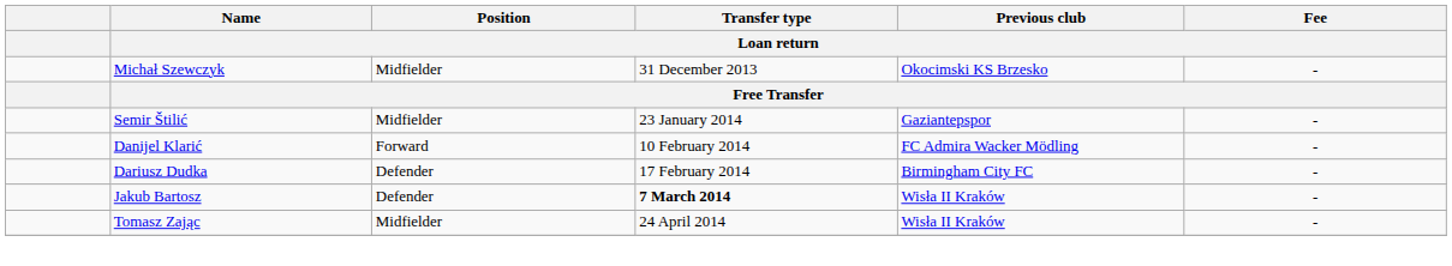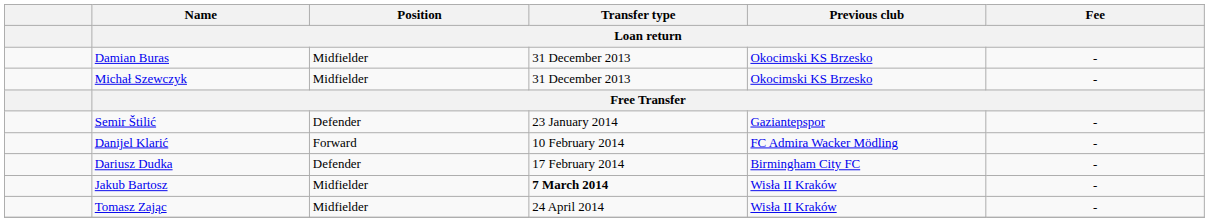+ row: Damian Buras | Midfielder | 31 December 2013 | Okocimski KS Brzesko | -
Semir Štilić | Position / Loan return: Midfielder -> Defender
Jakub Bartosz | Position / Loan return: Defender -> Midfielder
